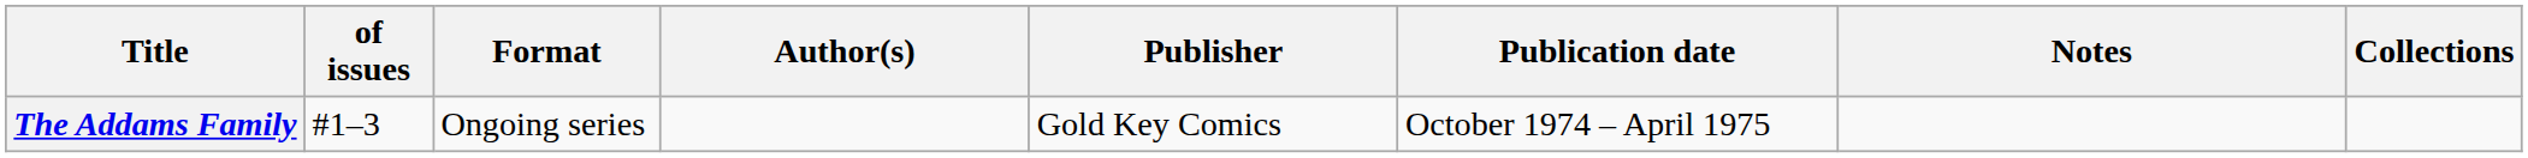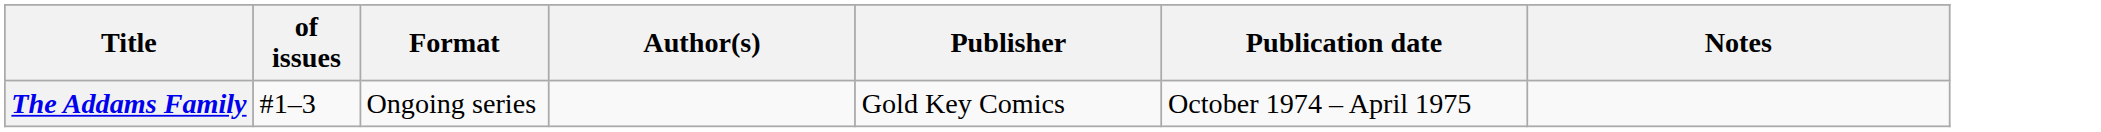- column: Collections
